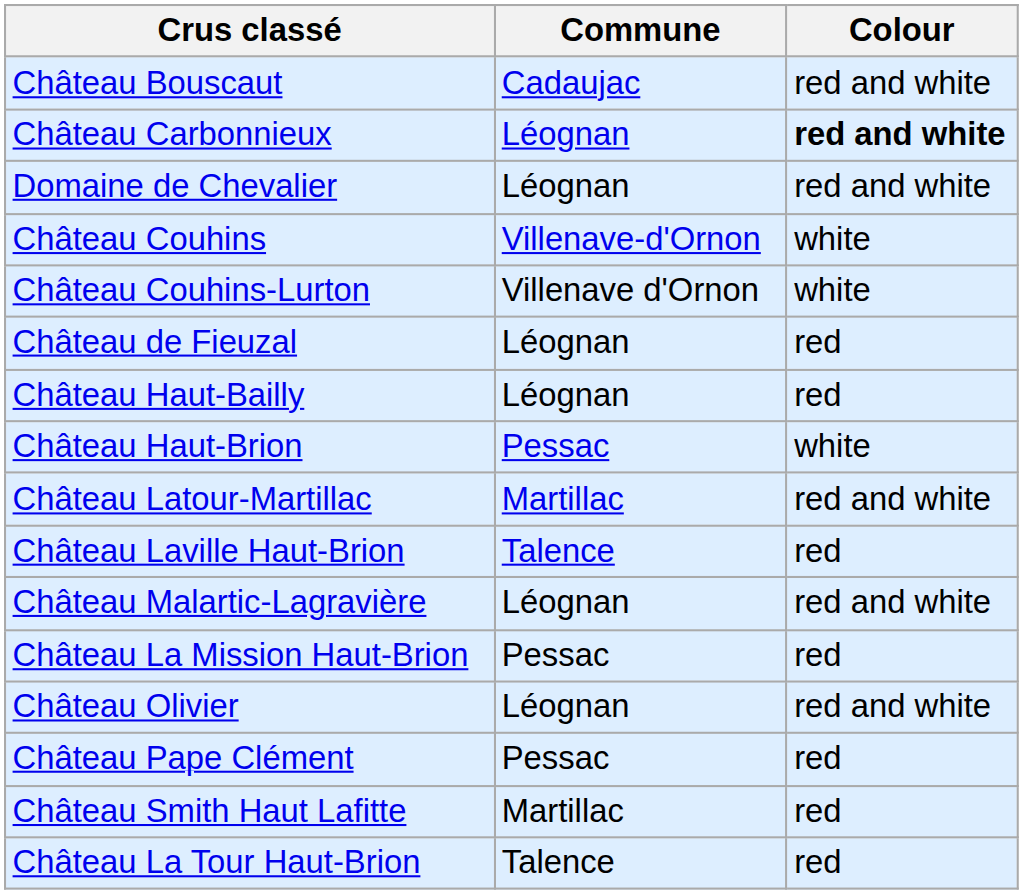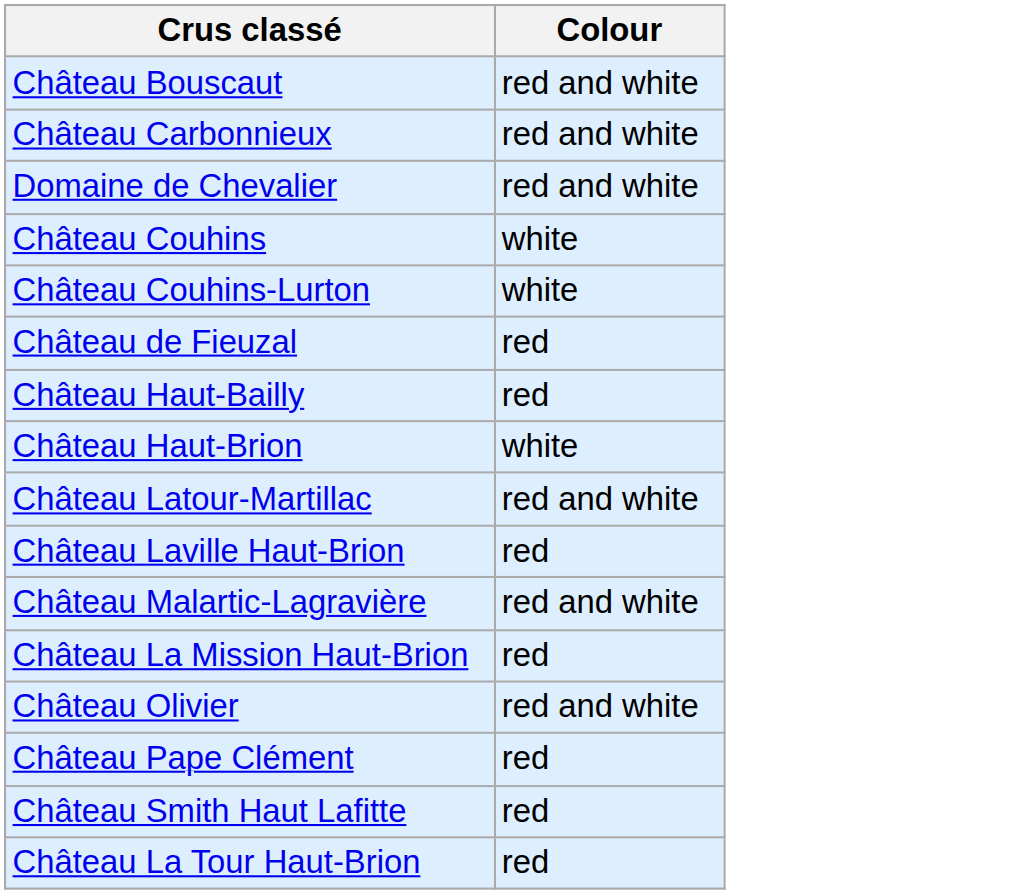- column: Commune | Cadaujac | Léognan | Léognan | Villenave-d'Ornon | Villenave d'Ornon | Léognan | Léognan | Pessac | Martillac | Talence | Léognan | Pessac | Léognan | Pessac | Martillac | Talence
Château Carbonnieux | Colour: bold -> normal
